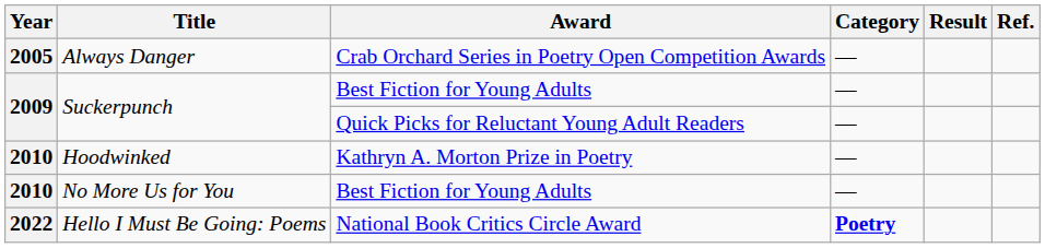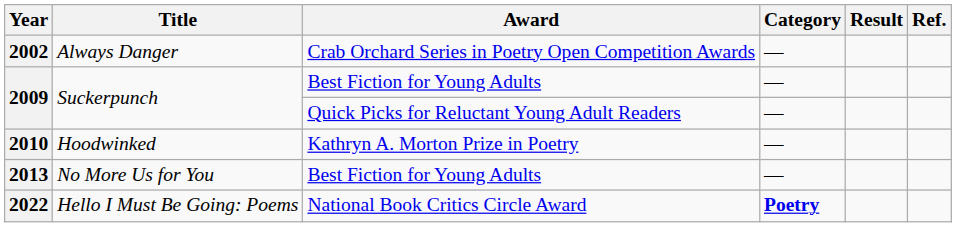Always Danger | Year: 2005 -> 2002
No More Us for You | Year: 2010 -> 2013
